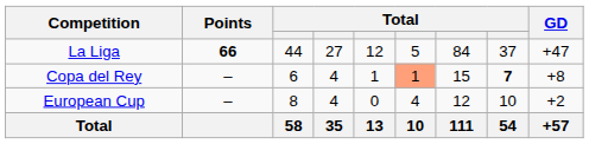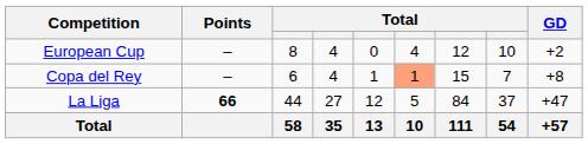rows swapped: La Liga <-> European Cup
Copa del Rey | column 8: bold -> normal
